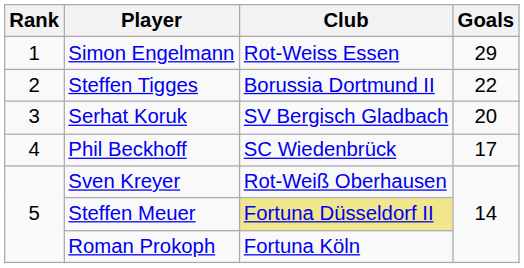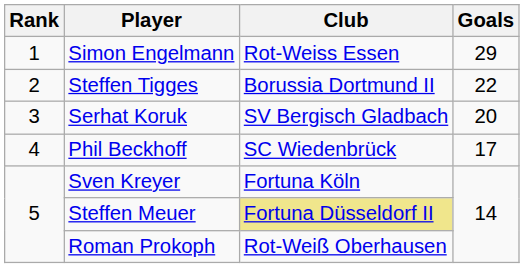Sven Kreyer | Club: Rot-Weiß Oberhausen -> Fortuna Köln
Roman Prokoph | Club: Fortuna Köln -> Rot-Weiß Oberhausen
